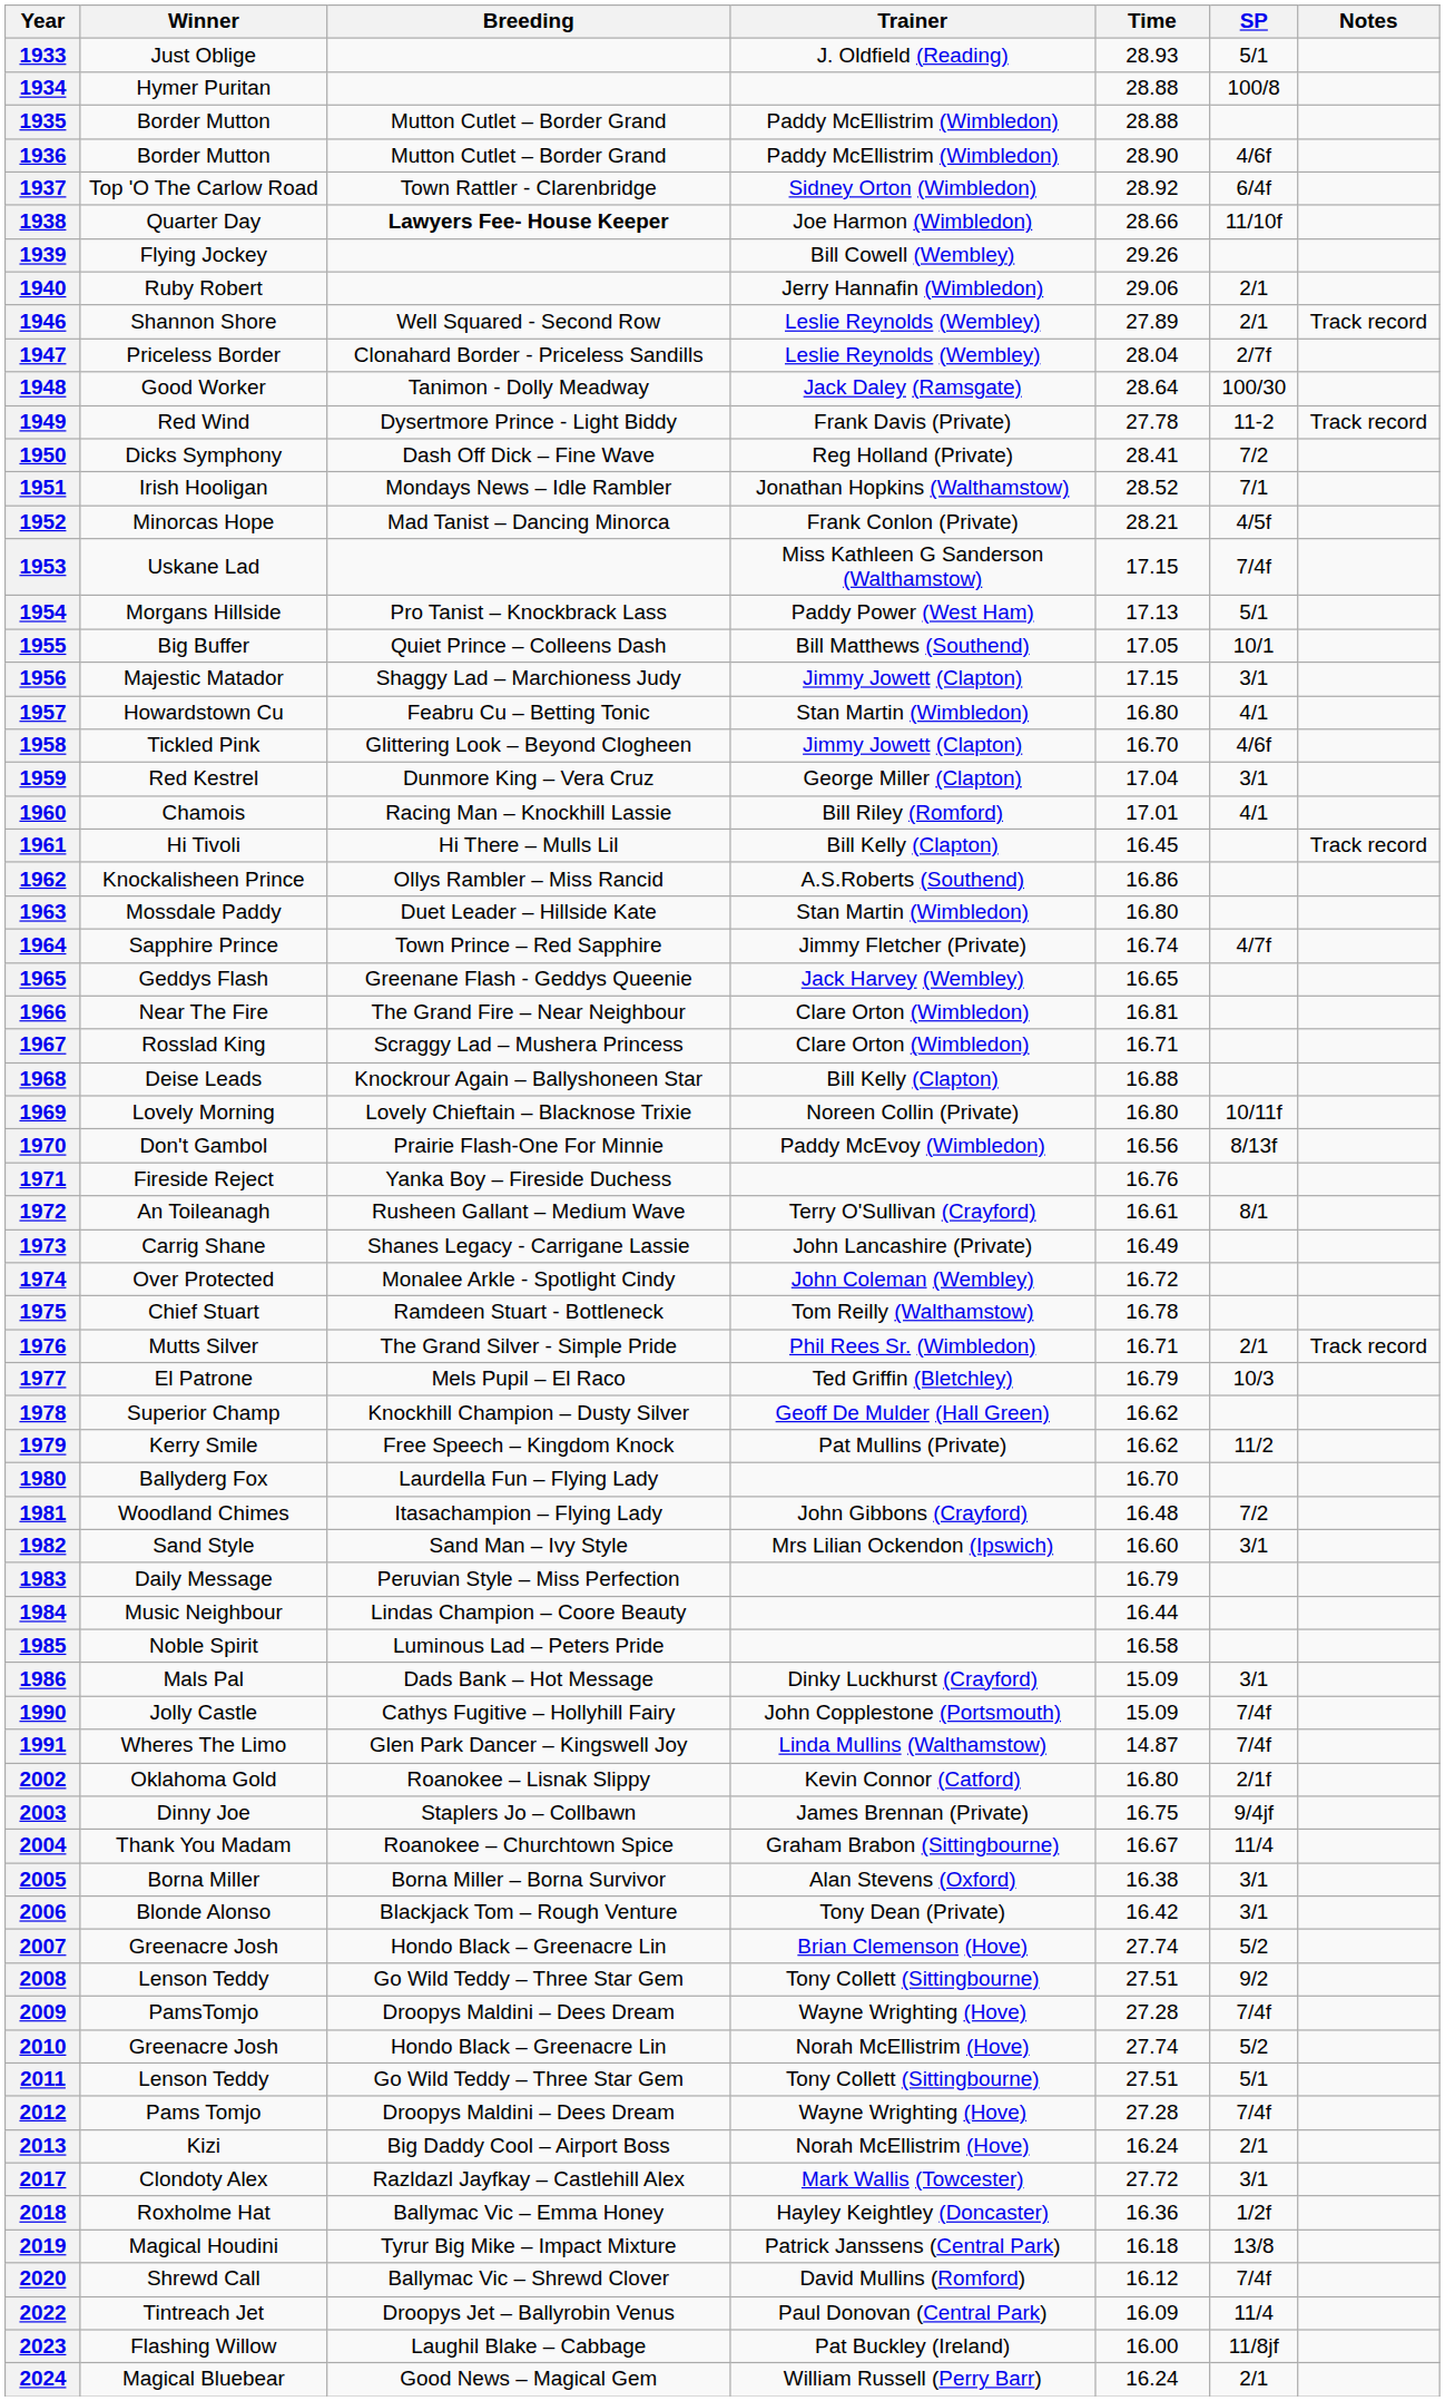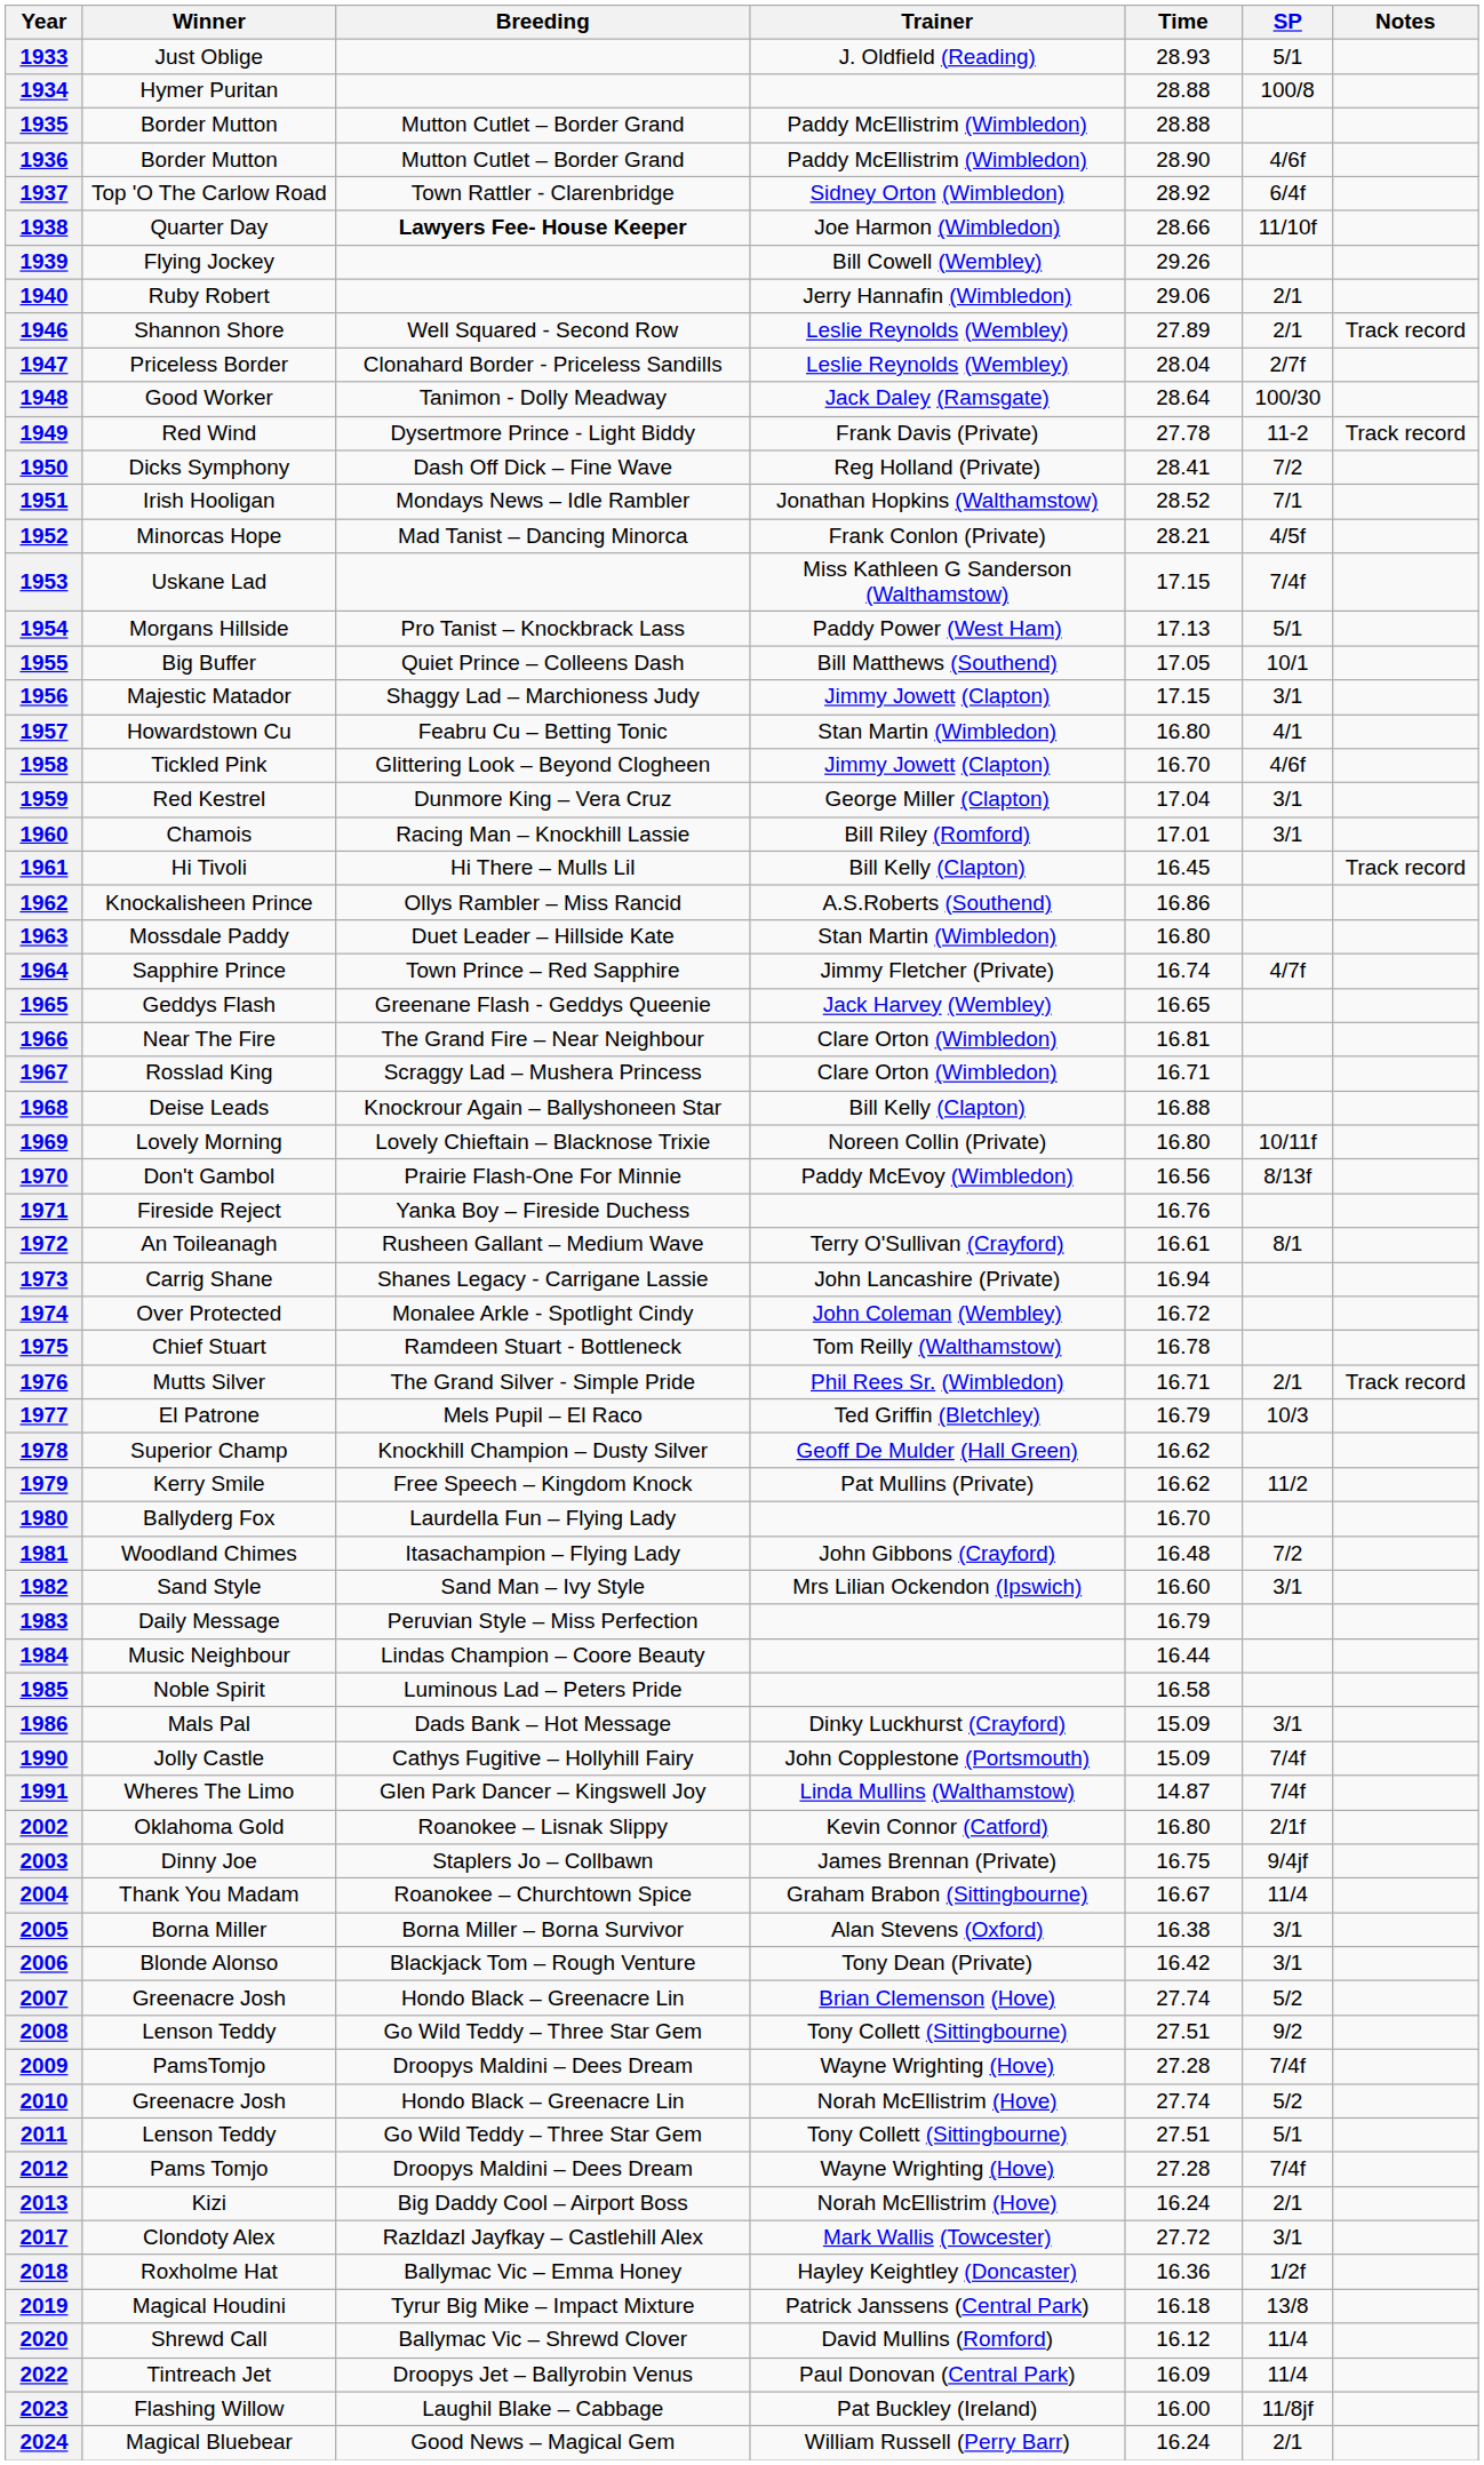1960 | SP: 4/1 -> 3/1
1973 | Time: 16.49 -> 16.94
2020 | SP: 7/4f -> 11/4
